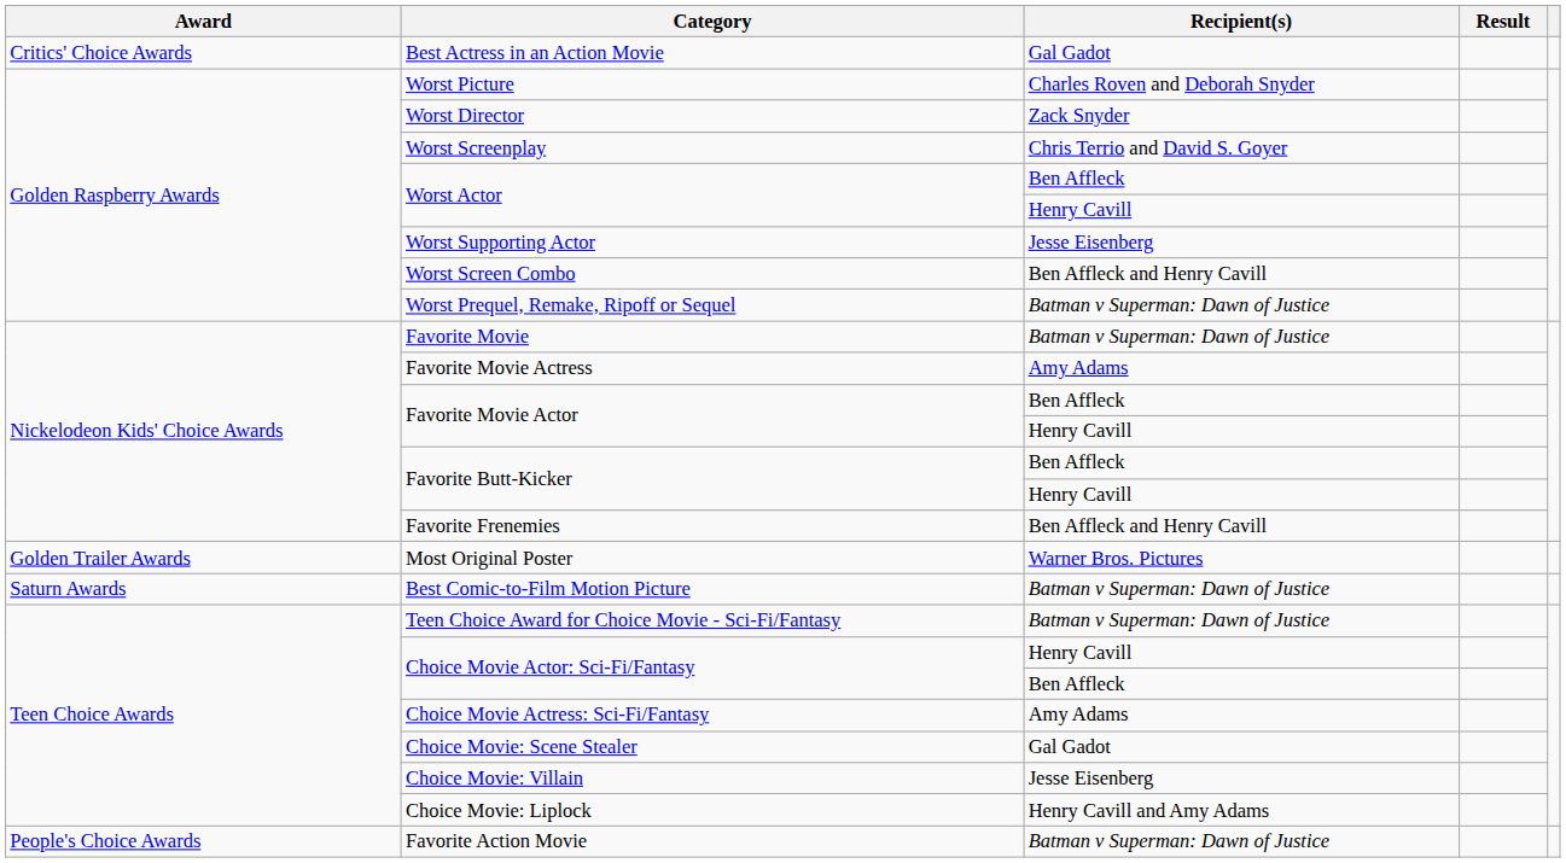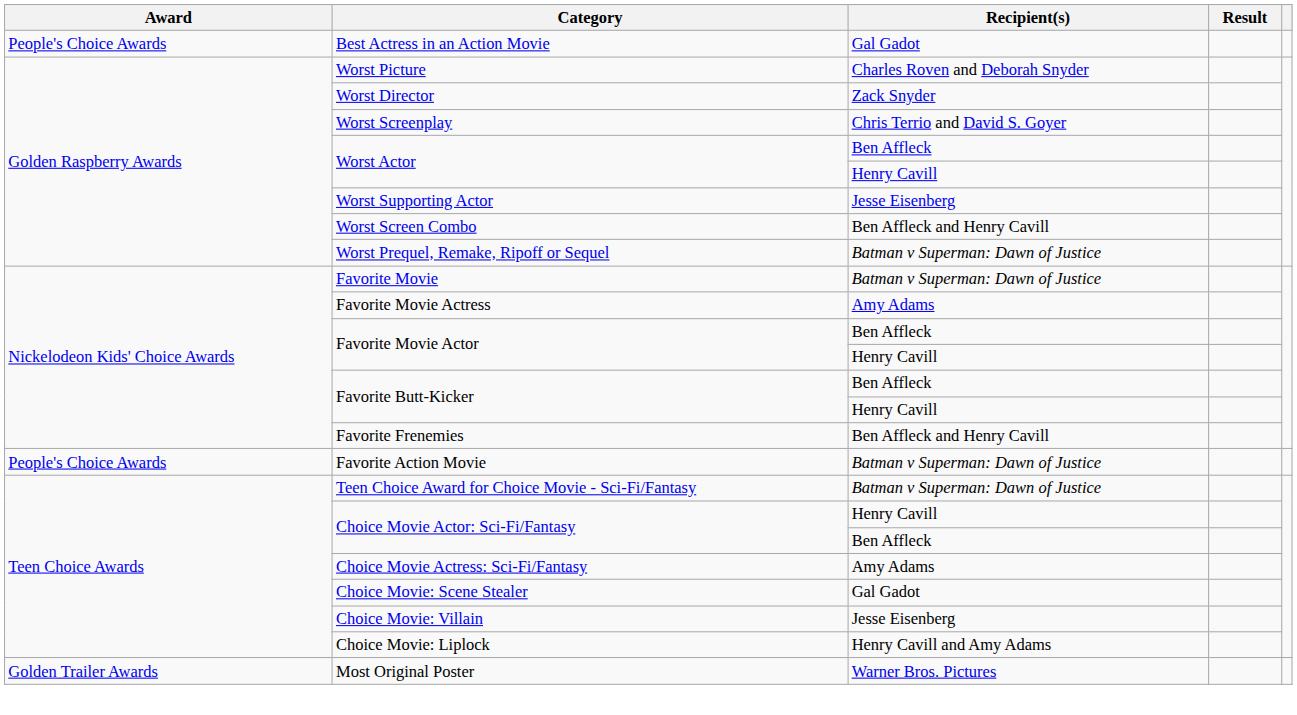Best Actress in an Action Movie | Award: Critics' Choice Awards -> People's Choice Awards
rows swapped: Favorite Action Movie <-> Most Original Poster
- row: Saturn Awards | Best Comic-to-Film Motion Picture | Batman v Superman: Dawn of Justice
